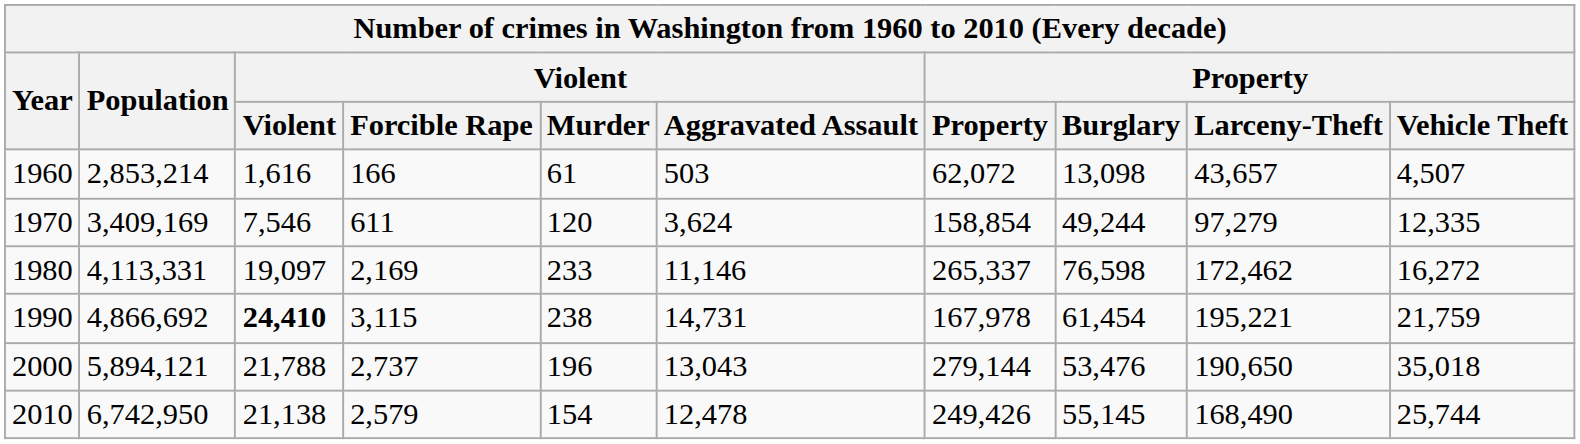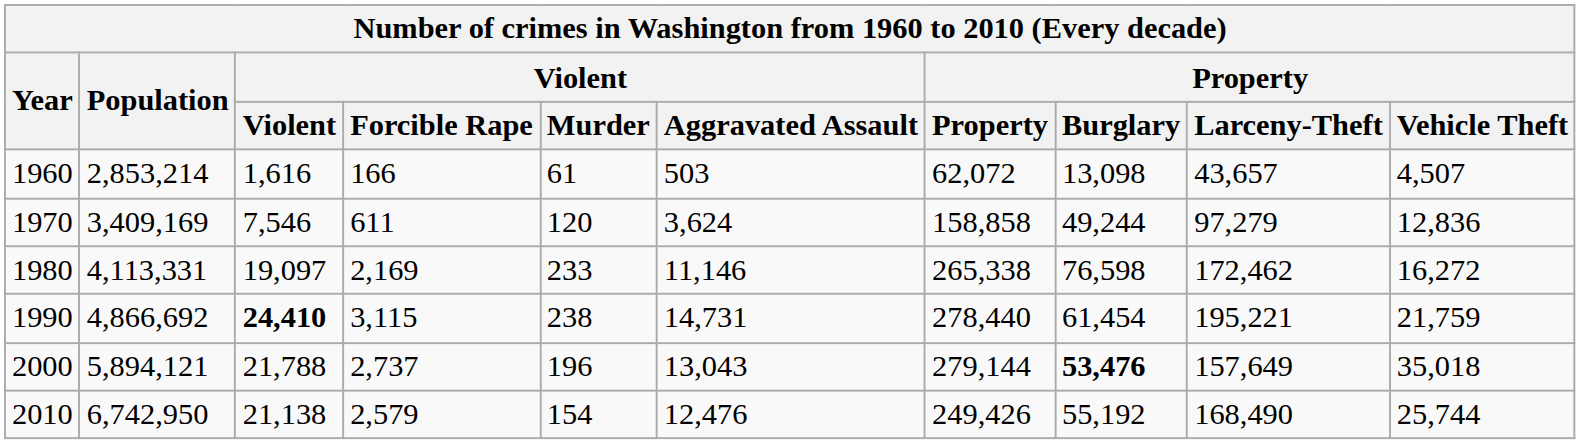1970 | Property: 158,854 -> 158,858
1970 | Property / Vehicle Theft: 12,335 -> 12,836
1980 | Property: 265,337 -> 265,338
1990 | Property: 167,978 -> 278,440
2000 | Property / Burglary: normal -> bold
2000 | Property / Larceny-Theft: 190,650 -> 157,649
2010 | Violent / Aggravated Assault: 12,478 -> 12,476
2010 | Property / Burglary: 55,145 -> 55,192
